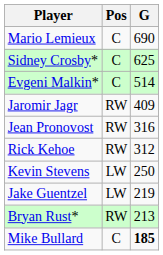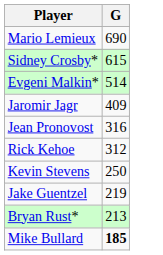- column: Pos | C | C | C | RW | RW | RW | LW | LW | RW | C
Sidney Crosby* | G: 625 -> 615
